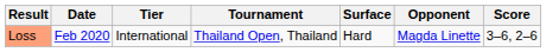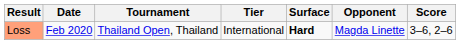columns swapped: Tournament <-> Tier
Loss | Surface: normal -> bold
